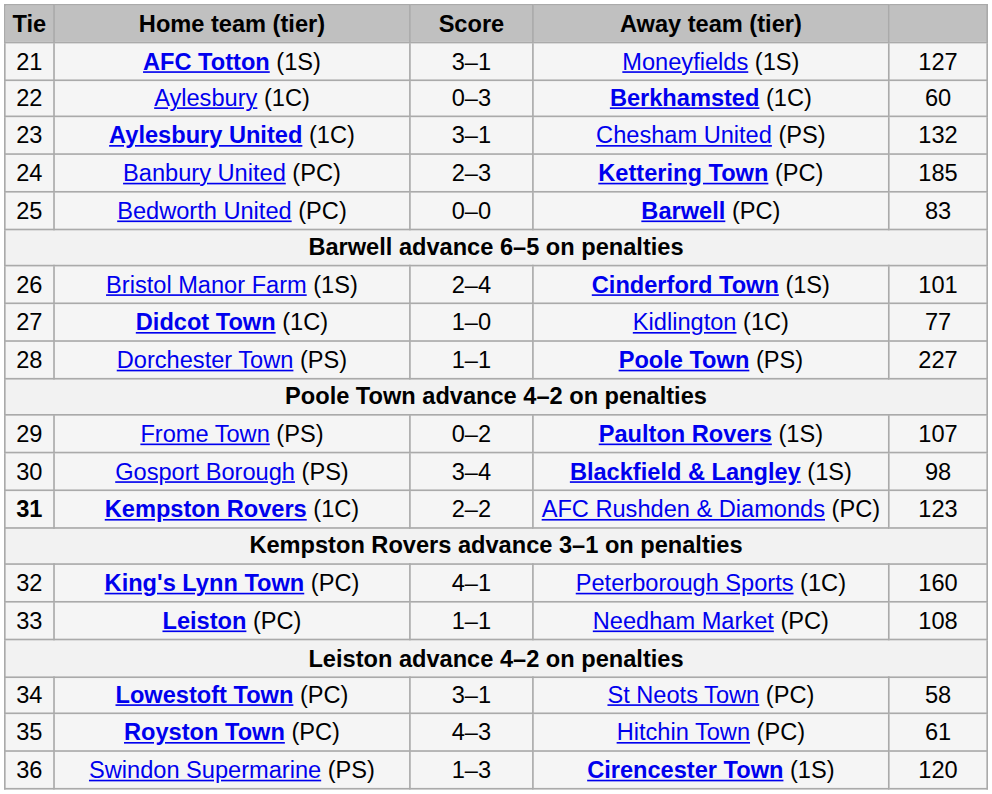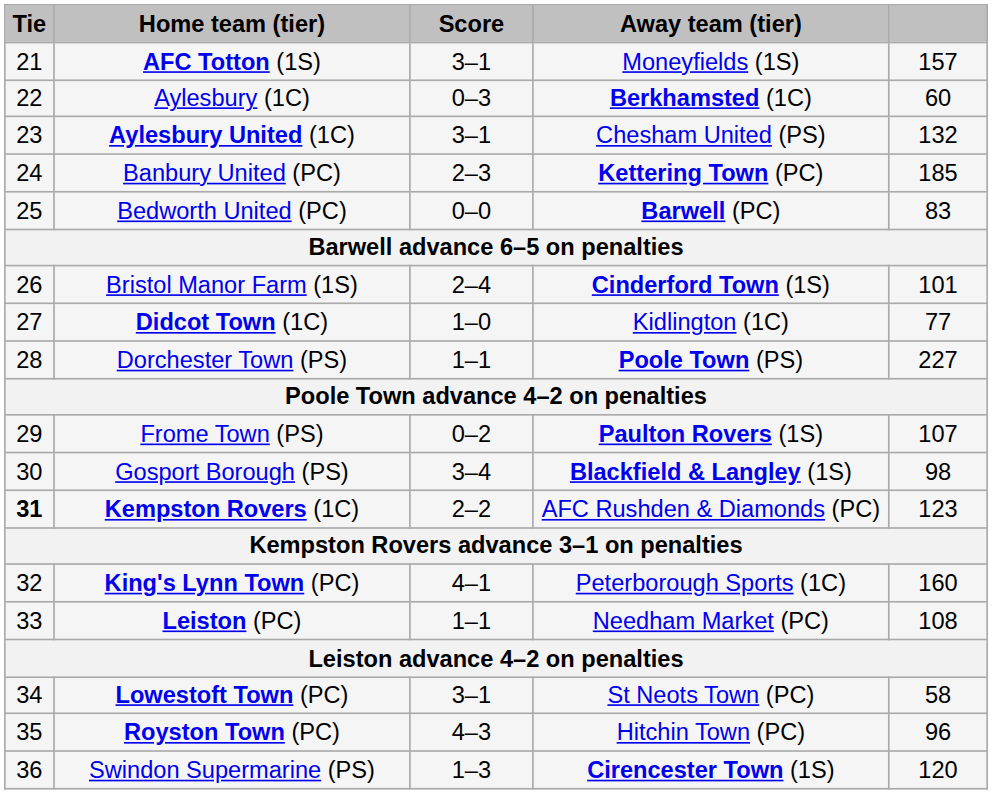AFC Totton (1S) | column 5: 127 -> 157
Royston Town (PC) | column 5: 61 -> 96
